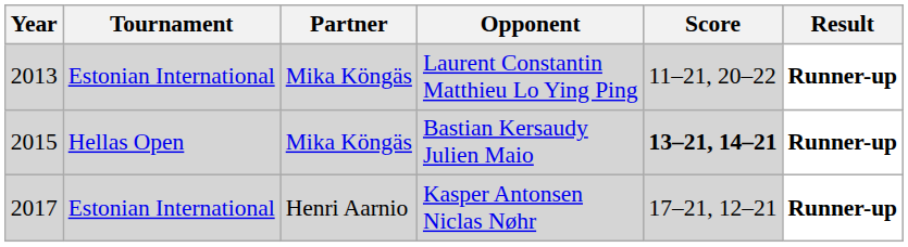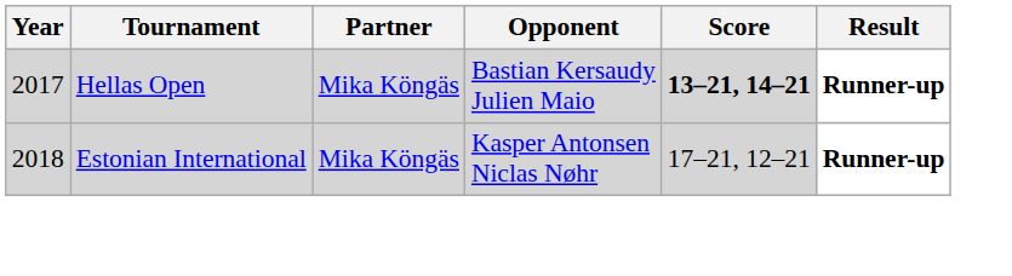- row: 2013 | Estonian International | Mika Köngäs | Laurent Constantin Matthieu Lo Ying Ping | 11–21, 20–22 | Runner-up
Bastian Kersaudy Julien Maio | Year: 2015 -> 2017
Kasper Antonsen Niclas Nøhr | Year: 2017 -> 2018
Kasper Antonsen Niclas Nøhr | Partner: Henri Aarnio -> Mika Köngäs
